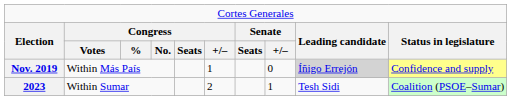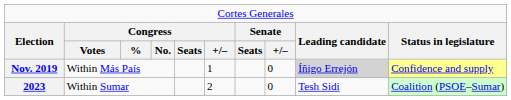2023 | column 8: 1 -> 0
